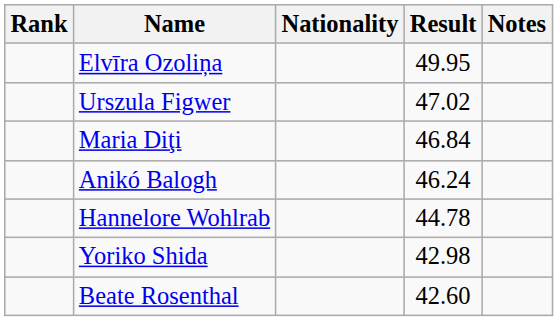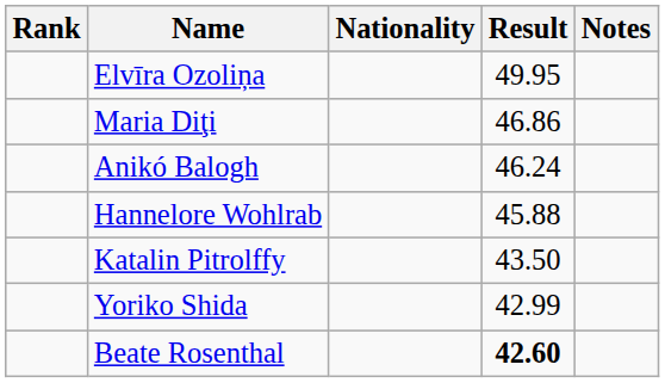- row: Urszula Figwer | 47.02
Maria Diţi | Result: 46.84 -> 46.86
Hannelore Wohlrab | Result: 44.78 -> 45.88
+ row: Katalin Pitrolffy | 43.50
Yoriko Shida | Result: 42.98 -> 42.99
Beate Rosenthal | Result: normal -> bold
